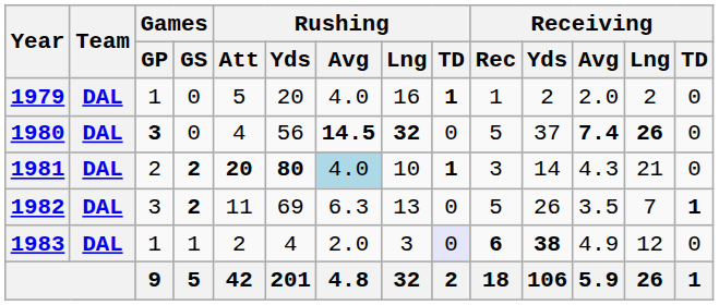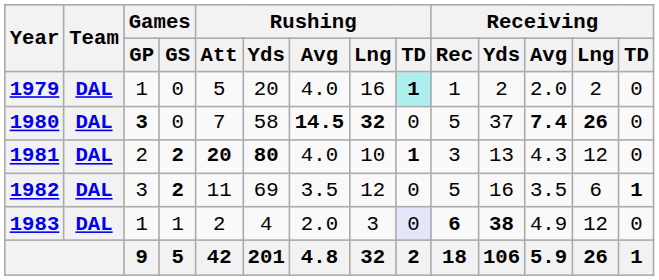1979 | Rushing / TD: no background -> paleturquoise background
1980 | Rushing / Att: 4 -> 7
1980 | Rushing / Yds: 56 -> 58
1981 | Rushing / Avg: lightblue background -> no background
1981 | Receiving / Yds: 14 -> 13
1981 | Receiving / Lng: 21 -> 12
1982 | Rushing / Avg: 6.3 -> 3.5
1982 | Rushing / Lng: 13 -> 12
1982 | Receiving / Yds: 26 -> 16
1982 | Receiving / Lng: 7 -> 6
